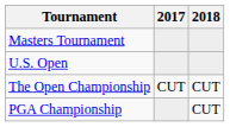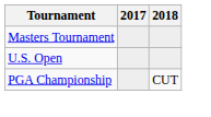- row: The Open Championship | CUT | CUT
